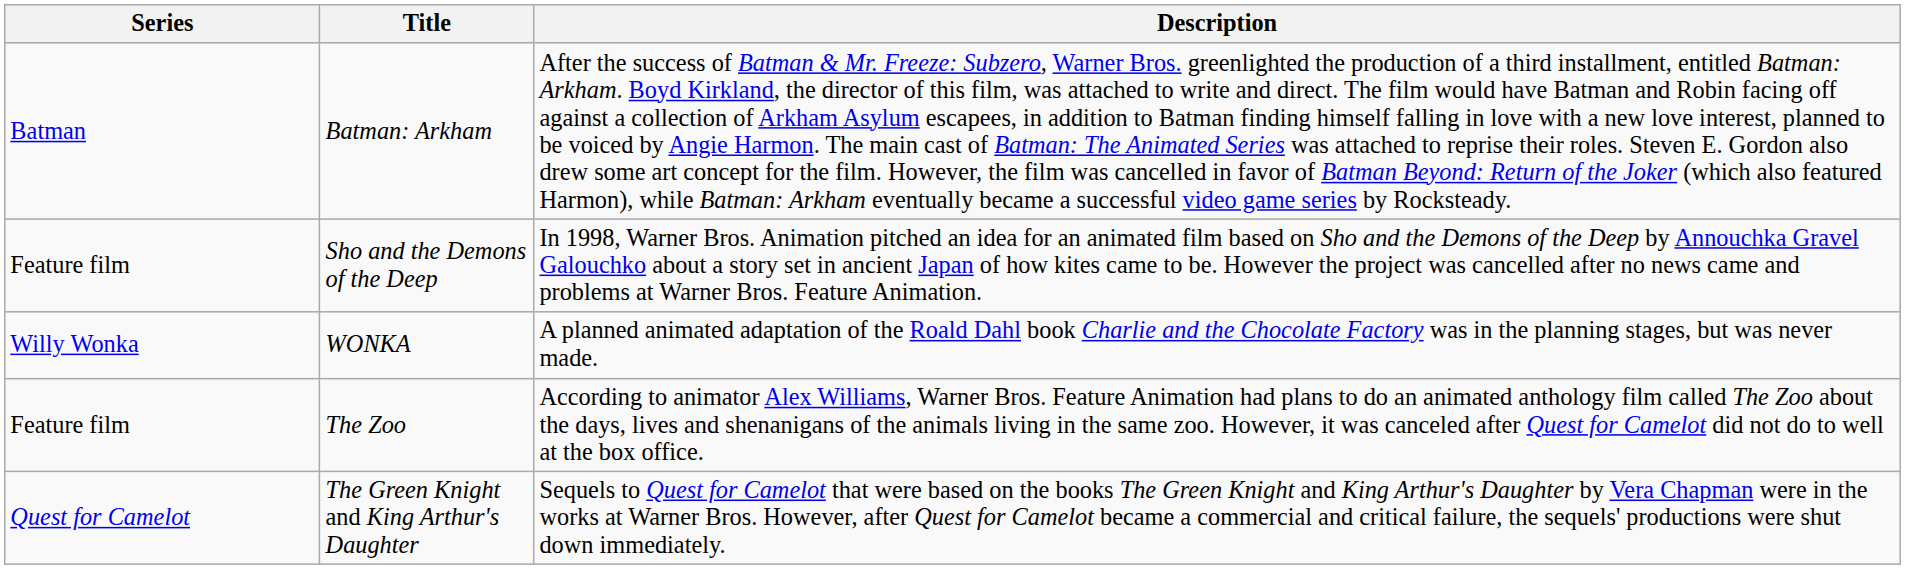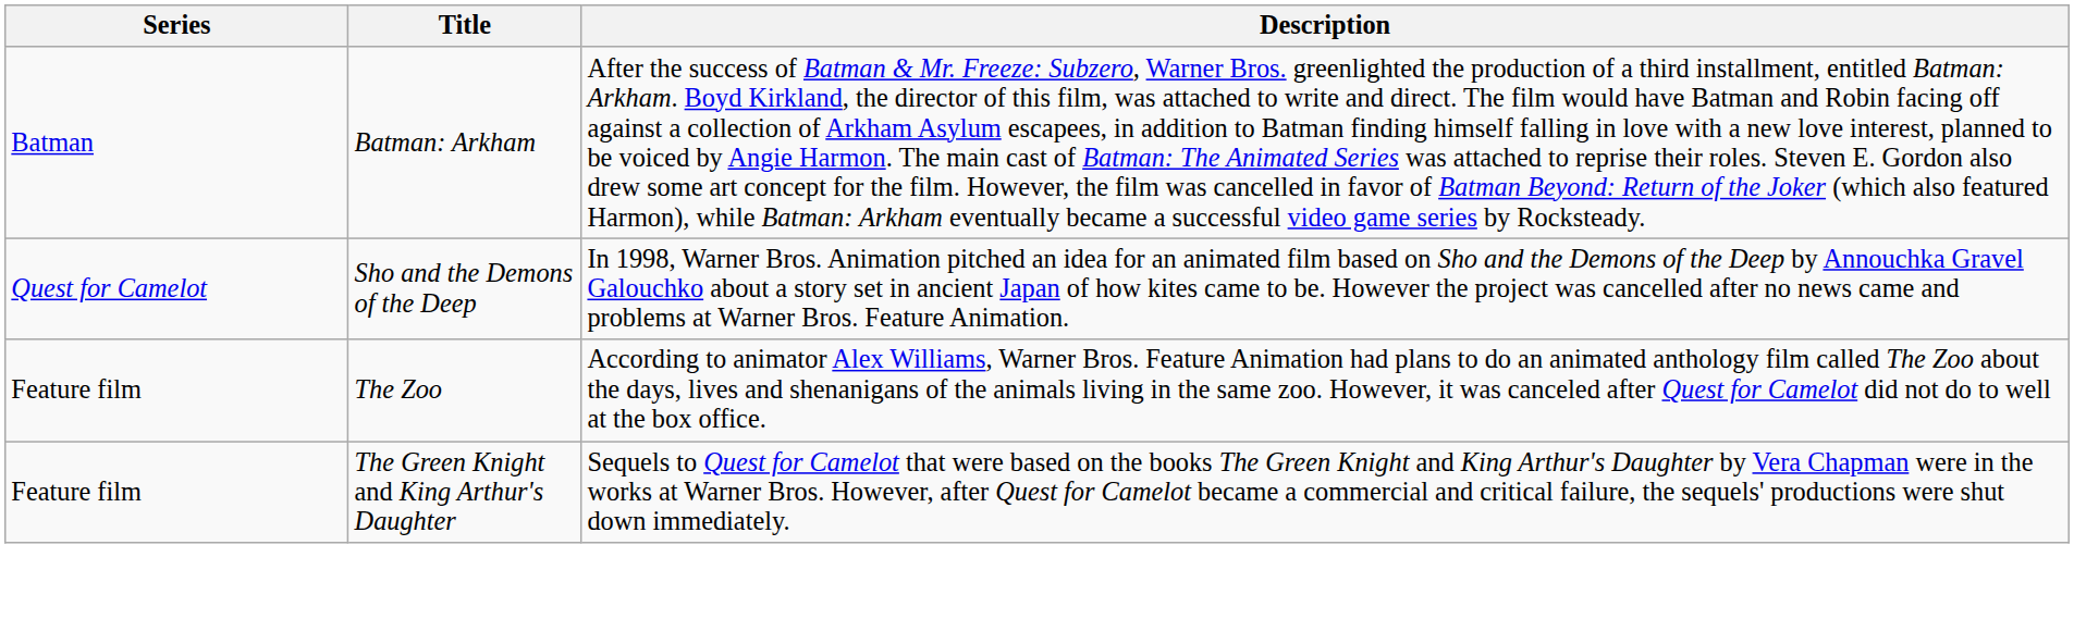Sho and the Demons of the Deep | Series: Feature film -> Quest for Camelot
- row: Willy Wonka | WONKA | A planned animated adaptation of the Roald Dahl book Charlie and the Chocolate Factory was in the planning stages, but was never made.
The Green Knight and King Arthur's Daughter | Series: Quest for Camelot -> Feature film
